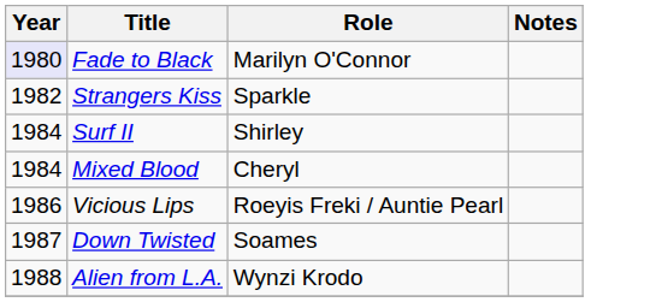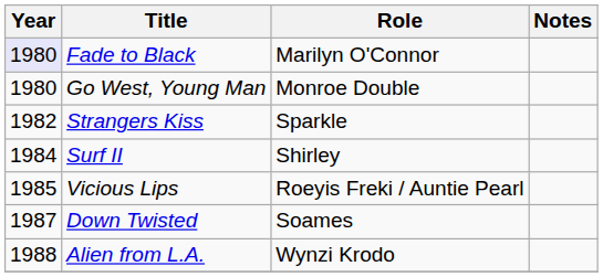+ row: 1980 | Go West, Young Man | Monroe Double
- row: 1984 | Mixed Blood | Cheryl
Vicious Lips | Year: 1986 -> 1985
